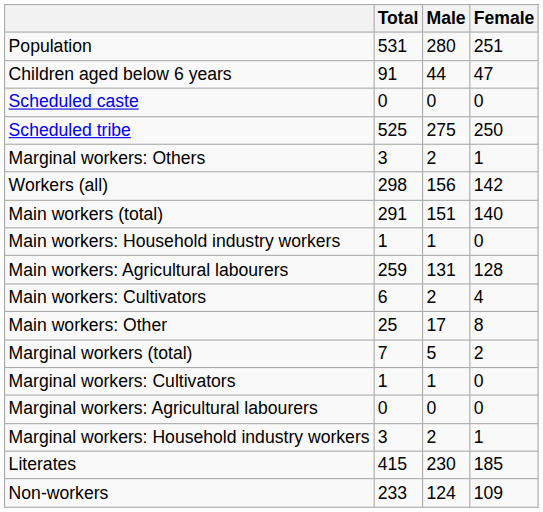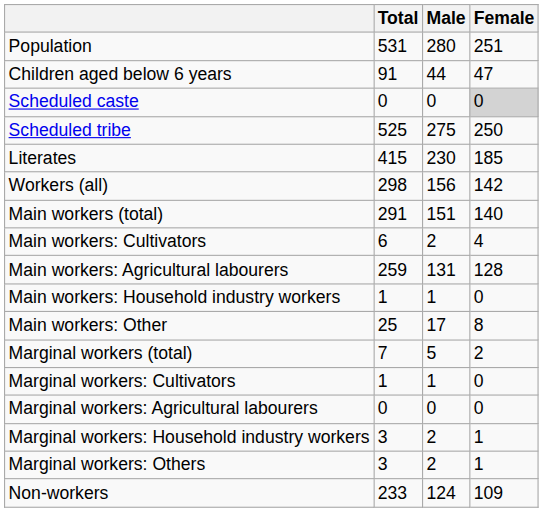Scheduled caste | Female: no background -> lightgrey background
rows swapped: Literates <-> Marginal workers: Others
rows swapped: Main workers: Cultivators <-> Main workers: Household industry workers
